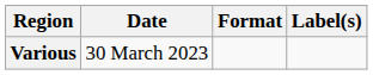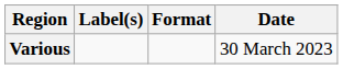columns swapped: Date <-> Label(s)
